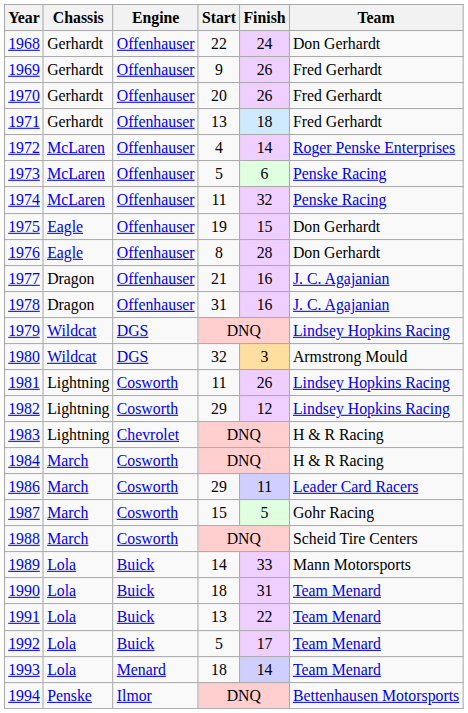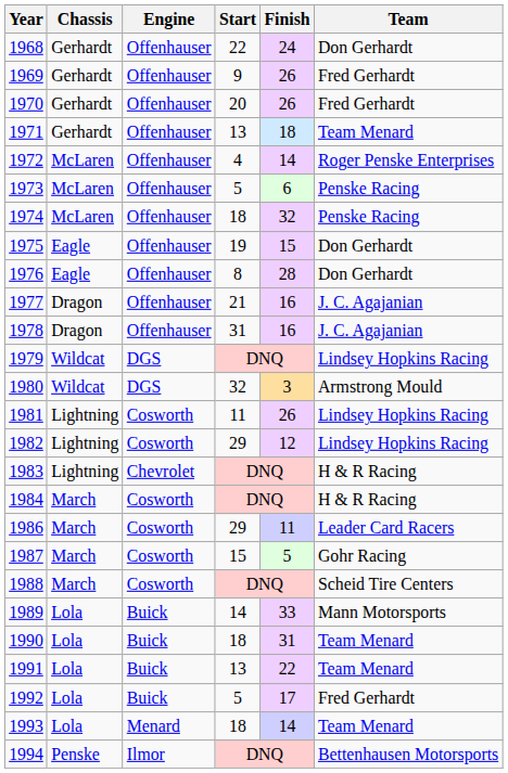1971 | Team: Fred Gerhardt -> Team Menard
1974 | Start: 11 -> 18
1992 | Team: Team Menard -> Fred Gerhardt
